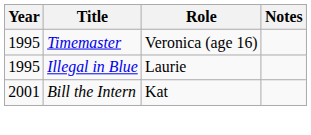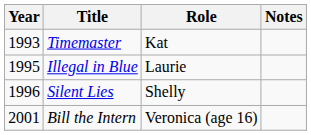Timemaster | Year: 1995 -> 1993
Timemaster | Role: Veronica (age 16) -> Kat
+ row: 1996 | Silent Lies | Shelly
Bill the Intern | Role: Kat -> Veronica (age 16)
